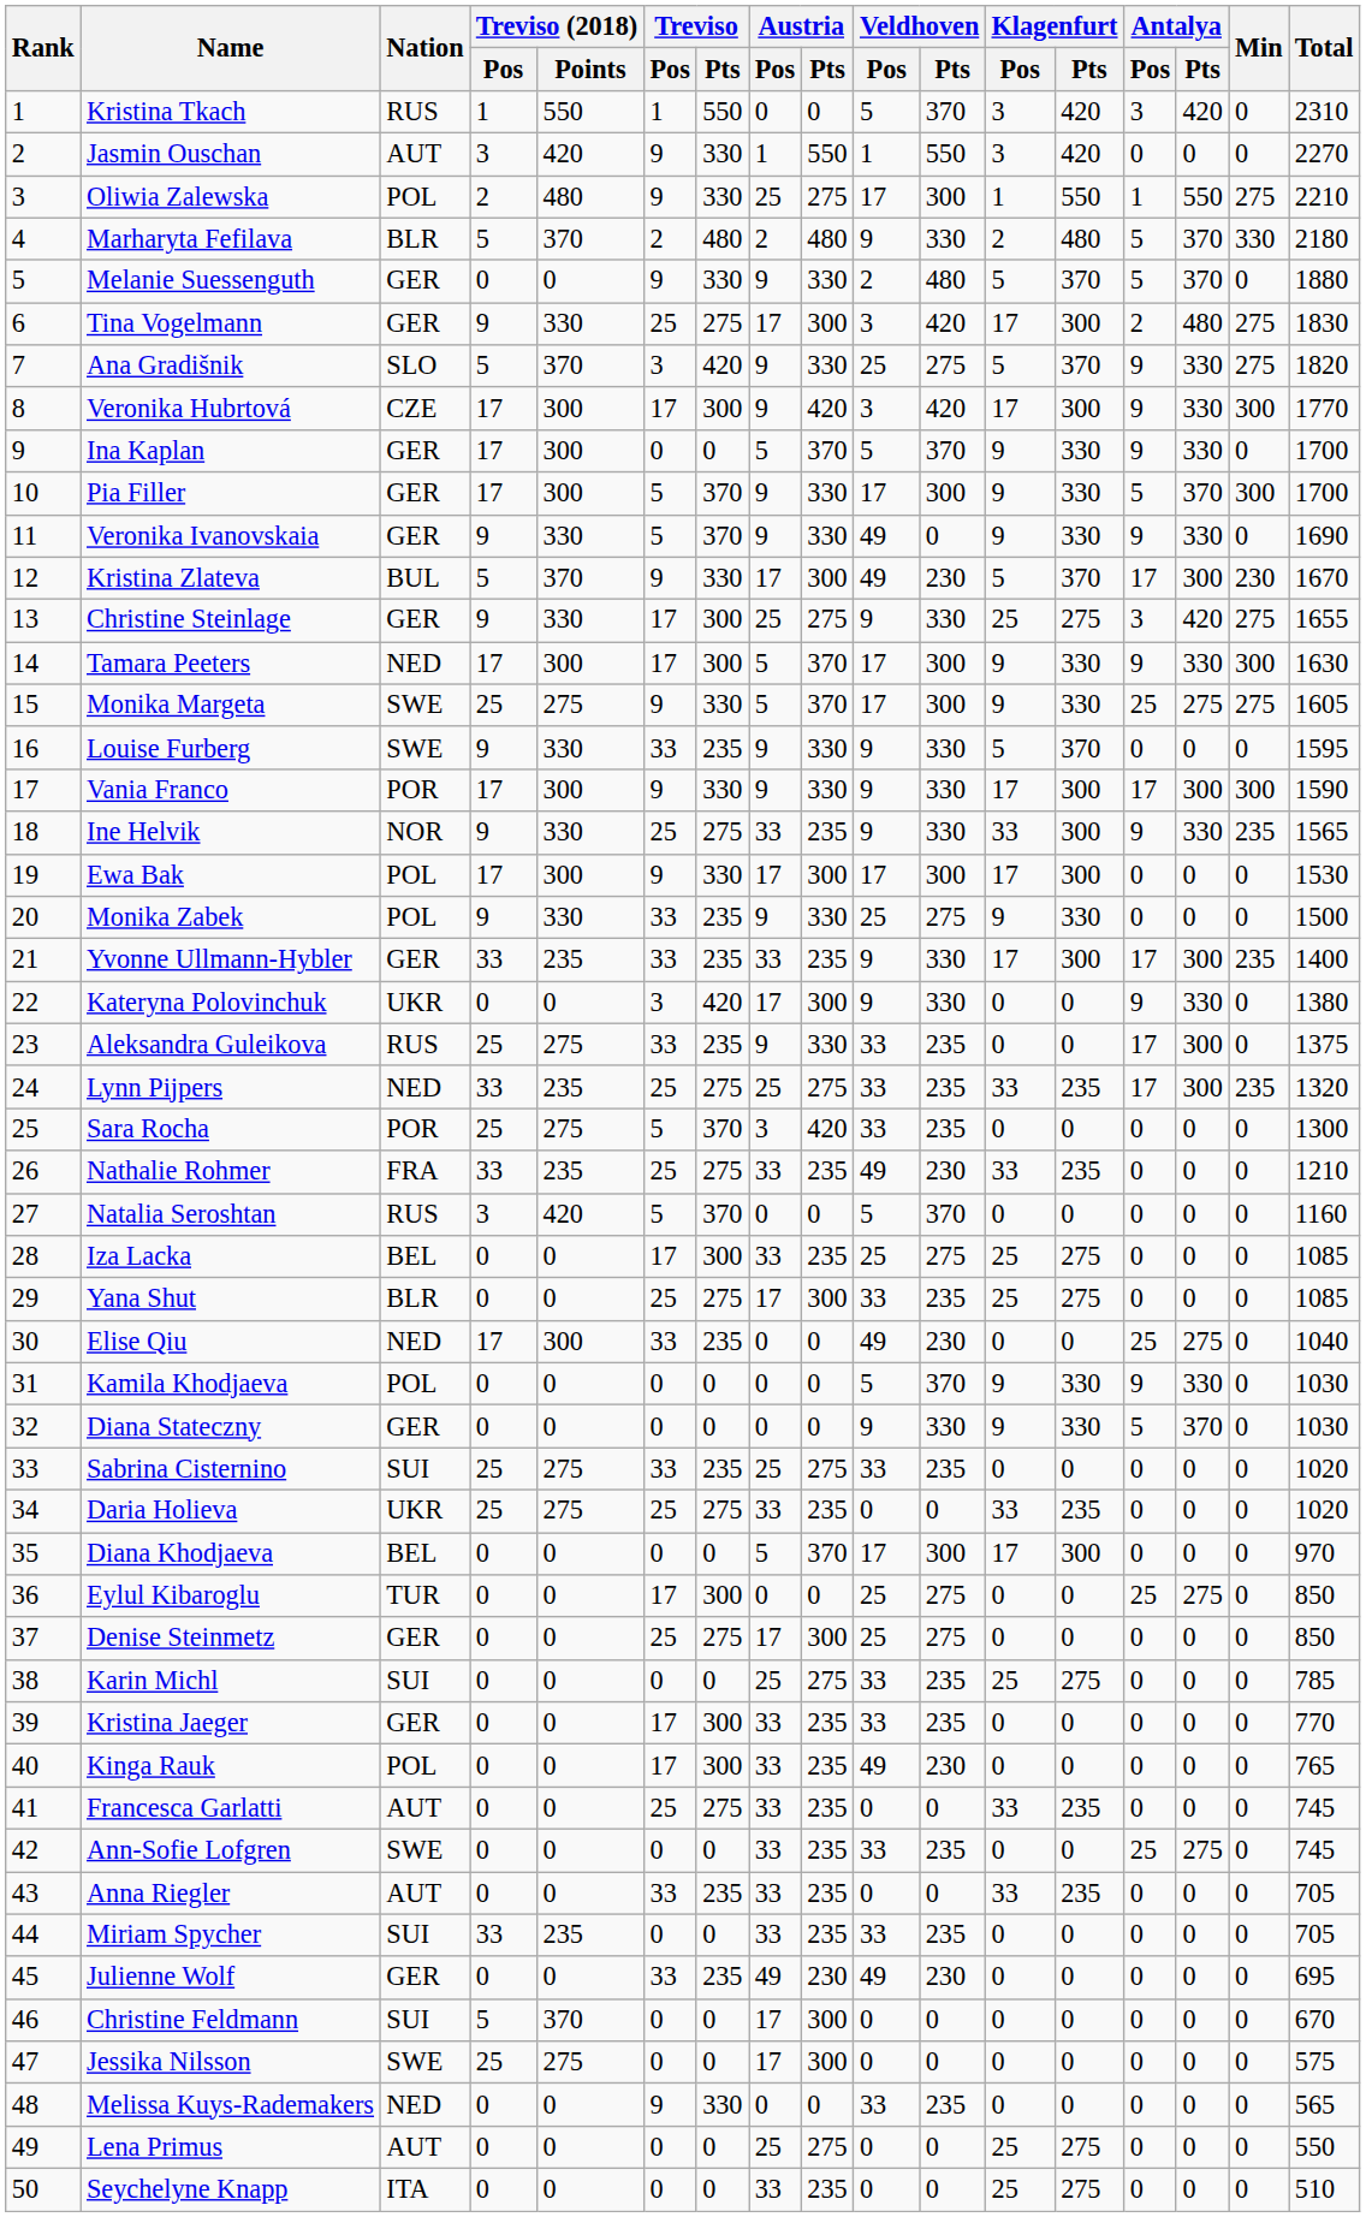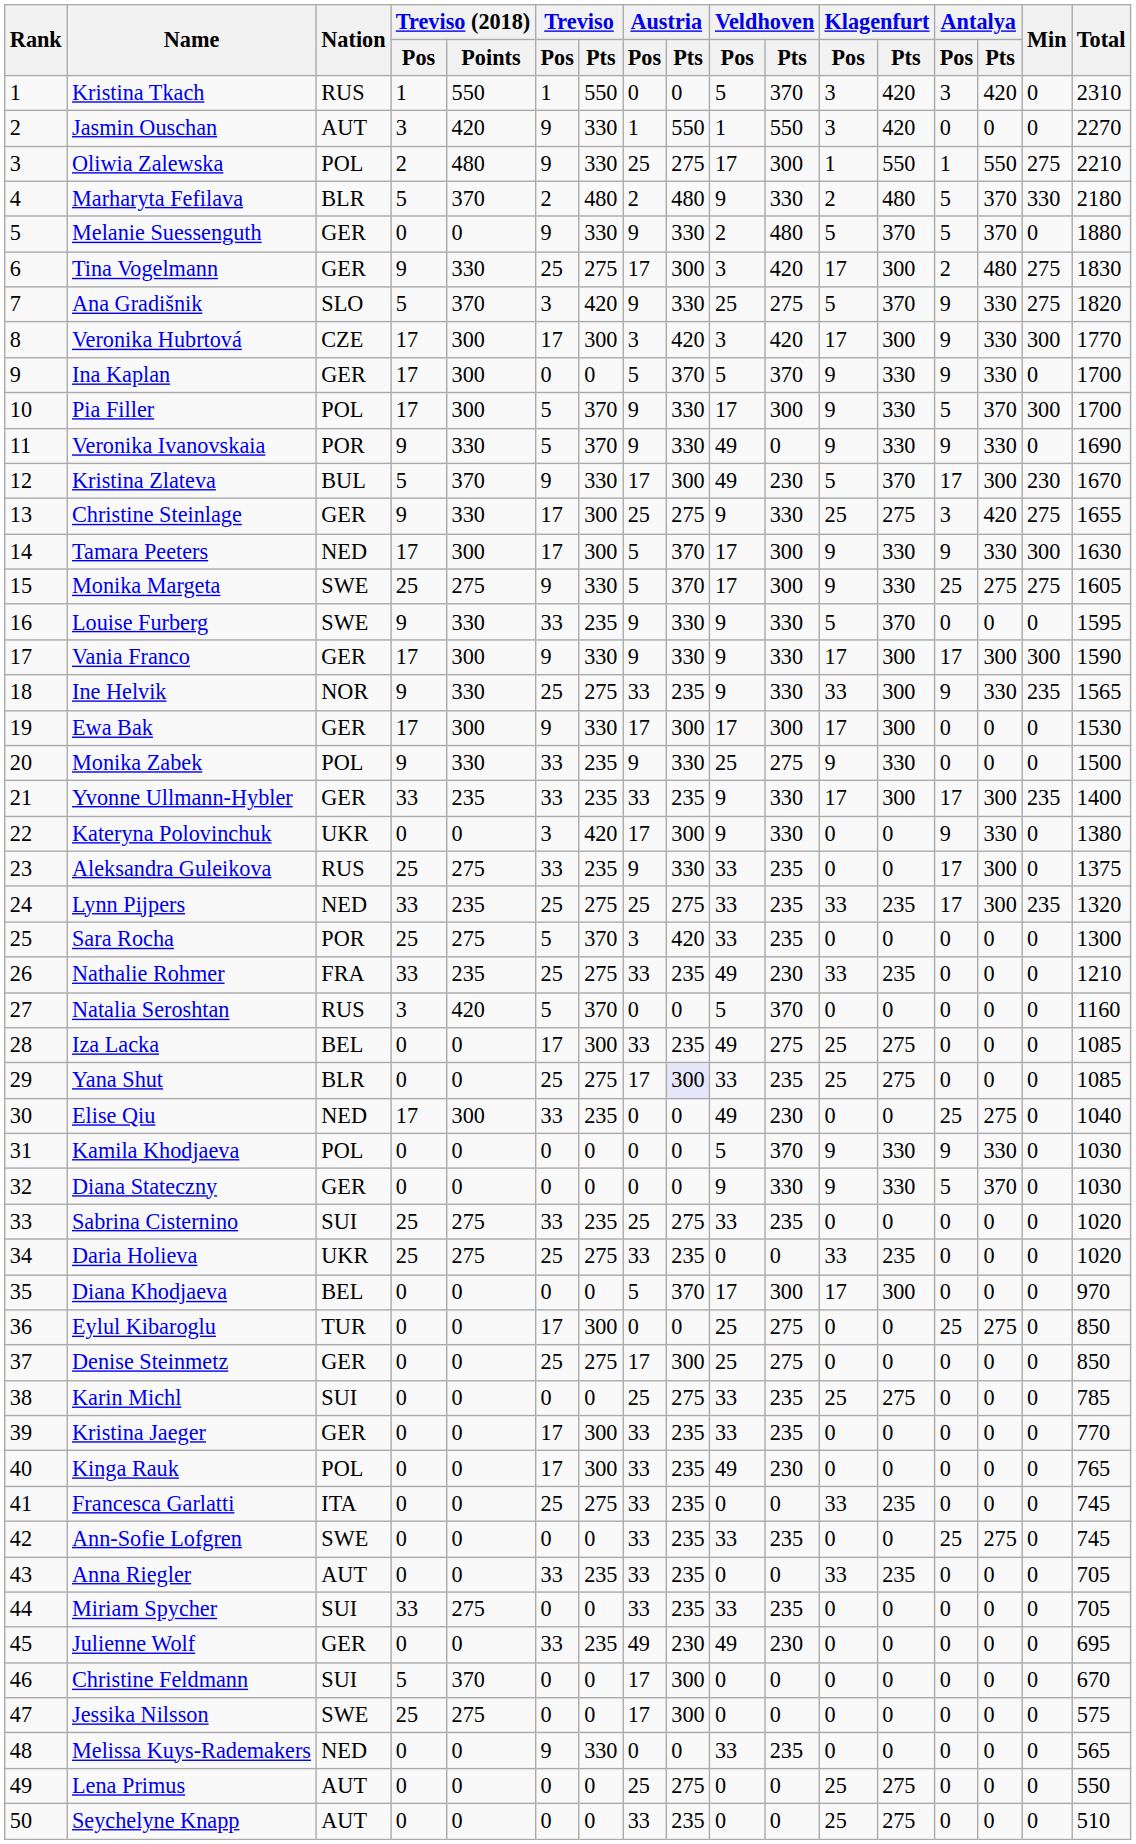Veronika Hubrtová | Austria / Pos: 9 -> 3
Pia Filler | Nation: GER -> POL
Veronika Ivanovskaia | Nation: GER -> POR
Vania Franco | Nation: POR -> GER
Ewa Bak | Nation: POL -> GER
Iza Lacka | Veldhoven / Pos: 25 -> 49
Yana Shut | Austria / Pts: no background -> lavender background
Francesca Garlatti | Nation: AUT -> ITA
Miriam Spycher | Treviso (2018) / Points: 235 -> 275
Seychelyne Knapp | Nation: ITA -> AUT
